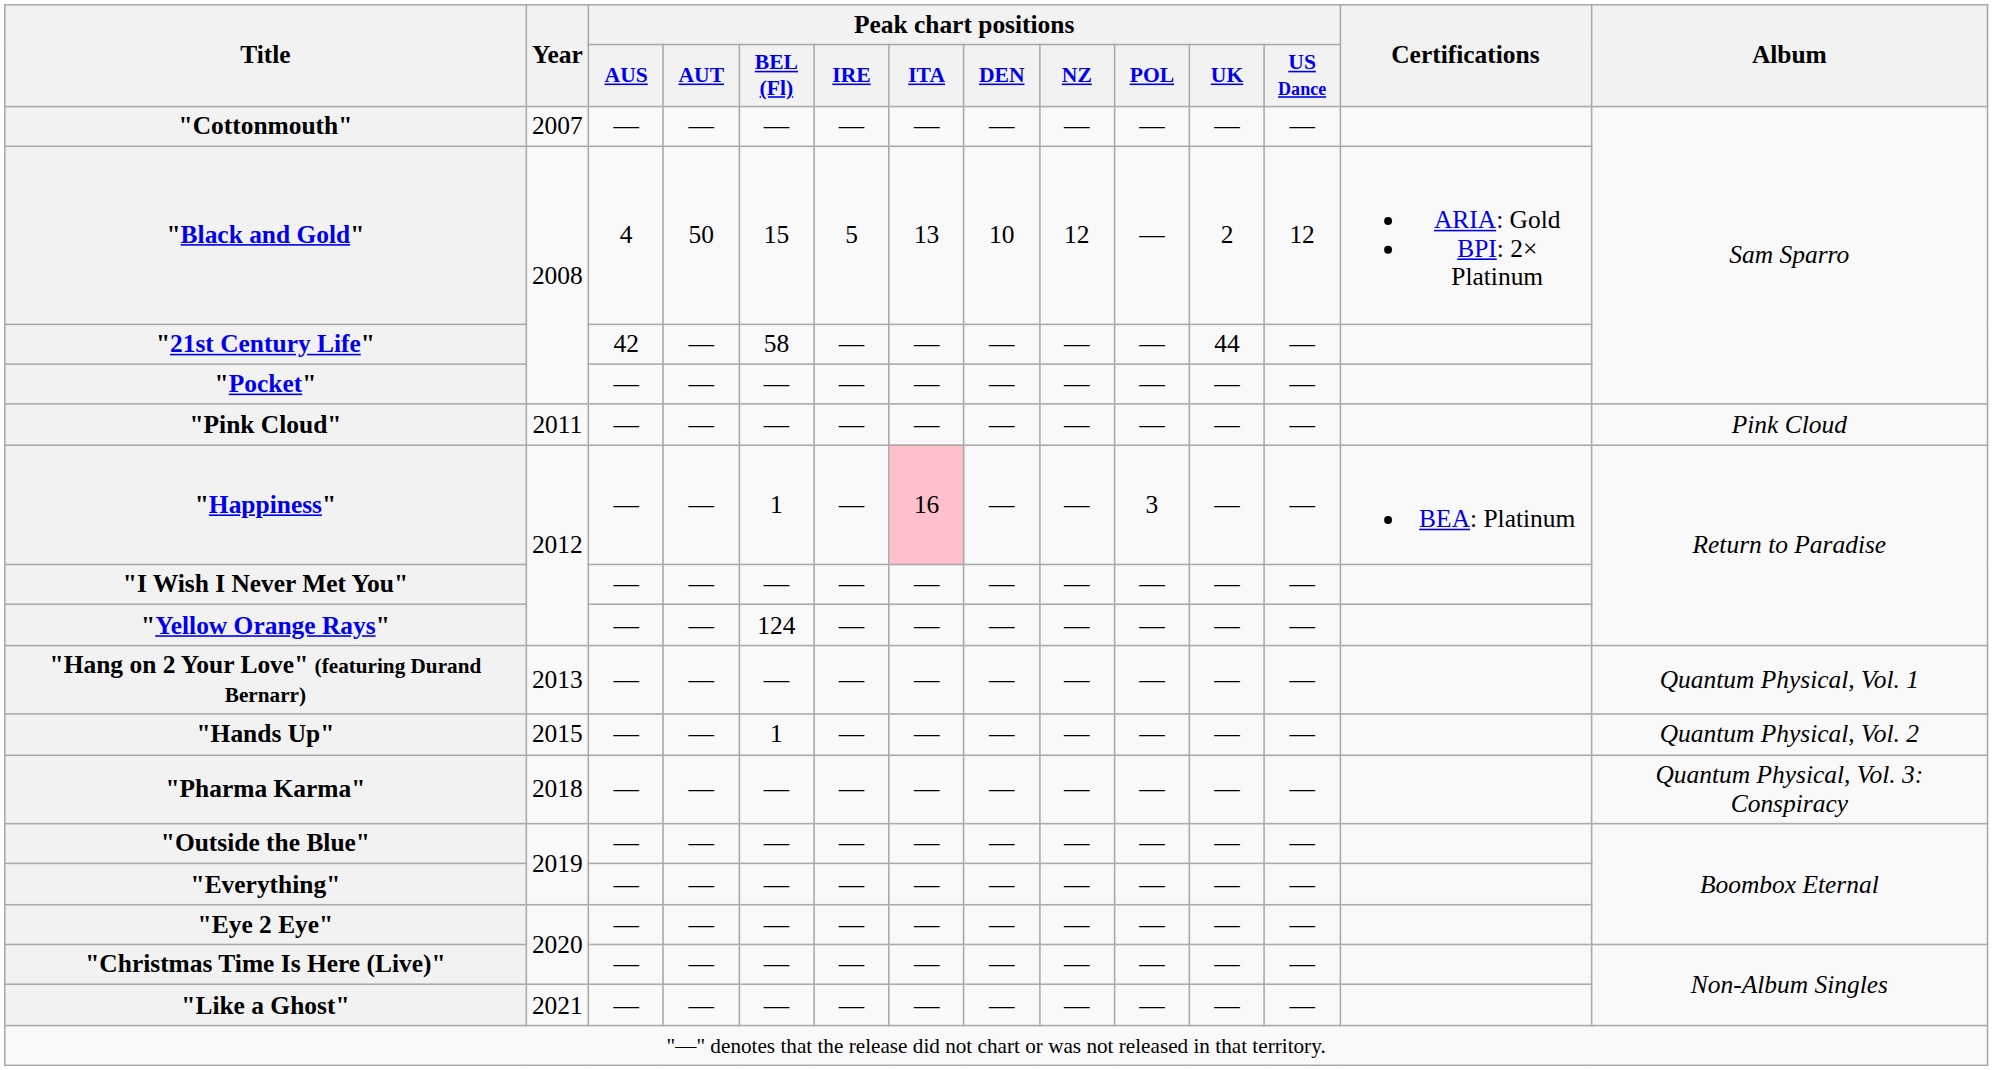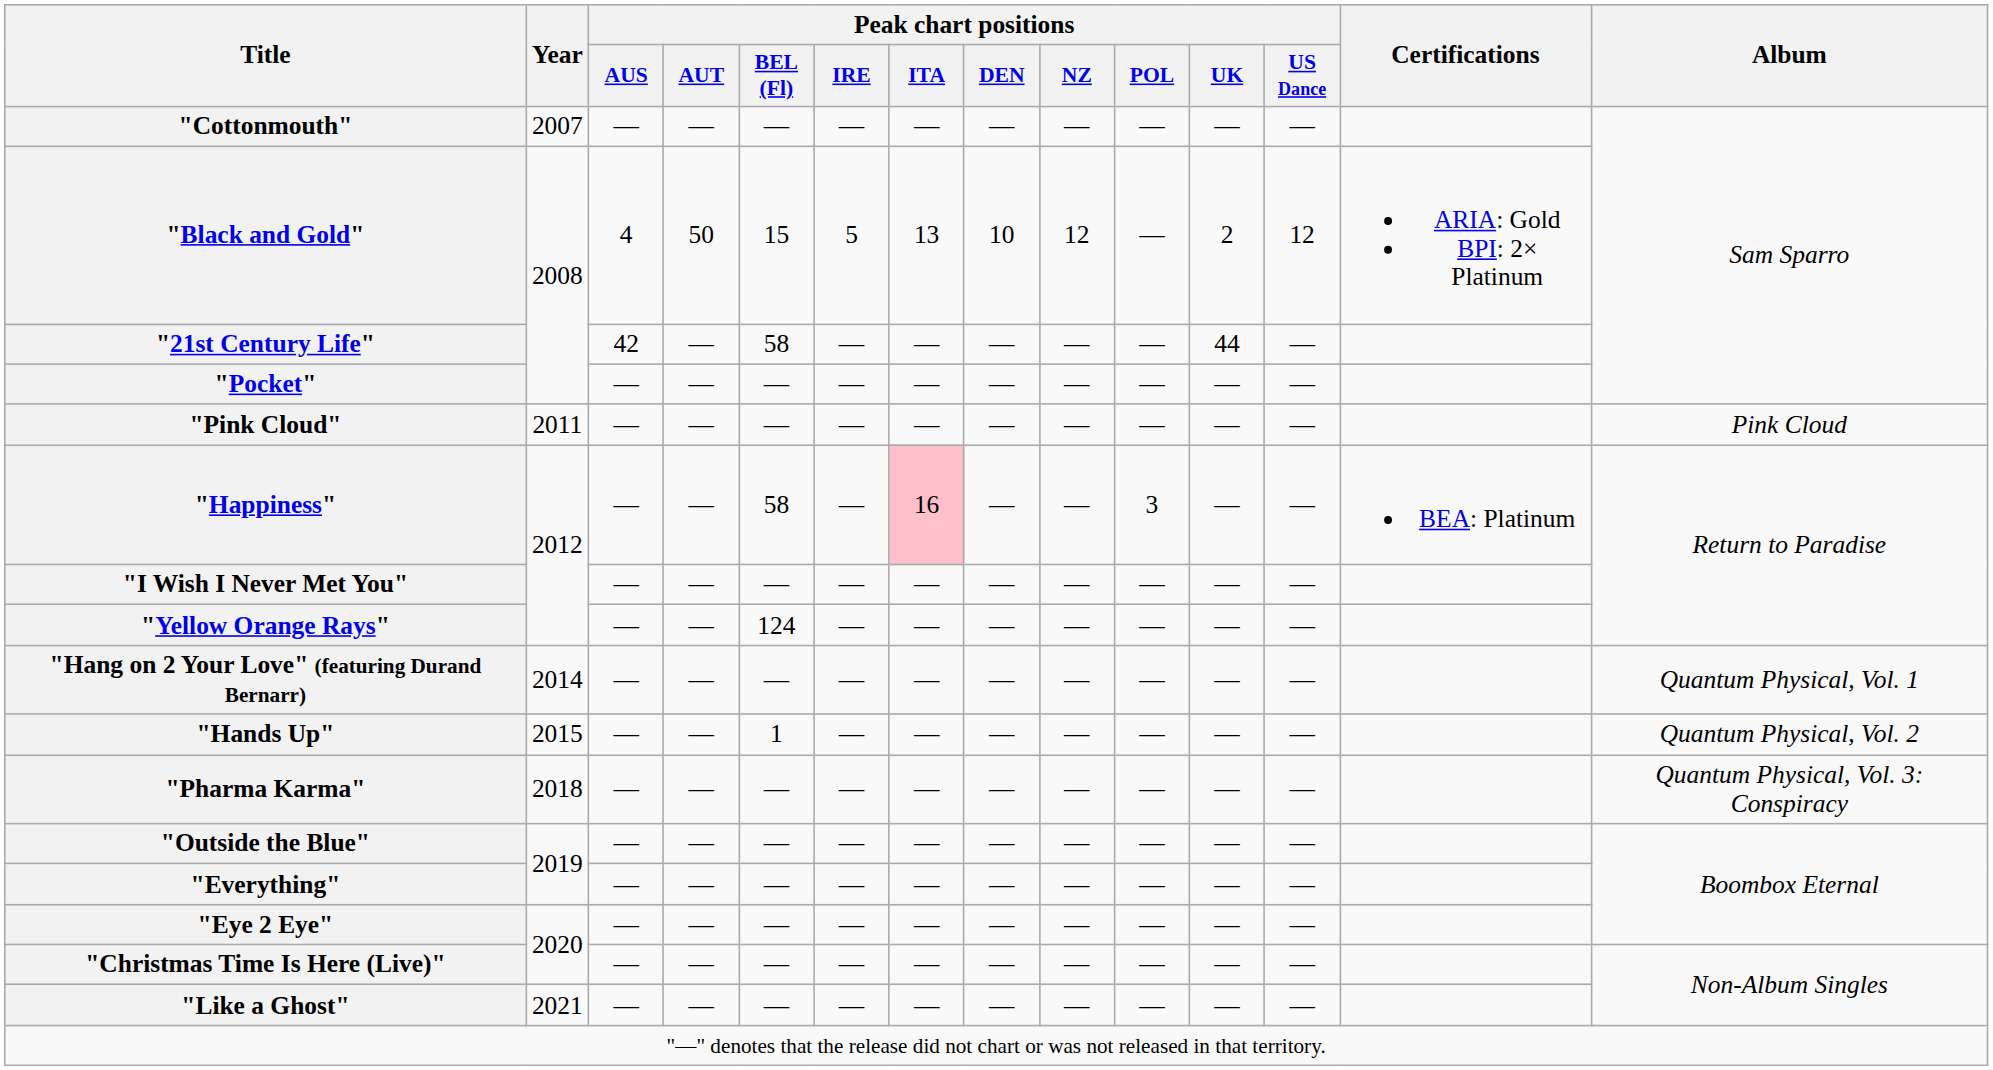"Happiness" | Peak chart positions / BEL (Fl): 1 -> 58
"Hang on 2 Your Love" (featuring Durand Bernarr) | Year: 2013 -> 2014
